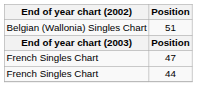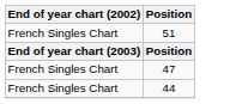51 | End of year chart (2002): Belgian (Wallonia) Singles Chart -> French Singles Chart
